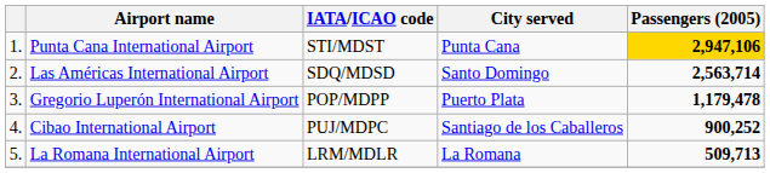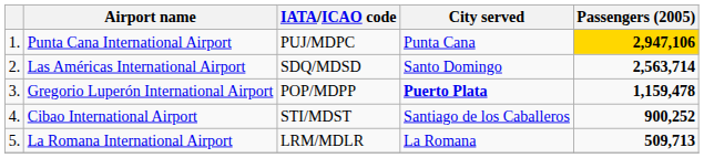Punta Cana International Airport | IATA/ICAO code: STI/MDST -> PUJ/MDPC
Gregorio Luperón International Airport | City served: normal -> bold
Gregorio Luperón International Airport | Passengers (2005): 1,179,478 -> 1,159,478
Cibao International Airport | IATA/ICAO code: PUJ/MDPC -> STI/MDST
